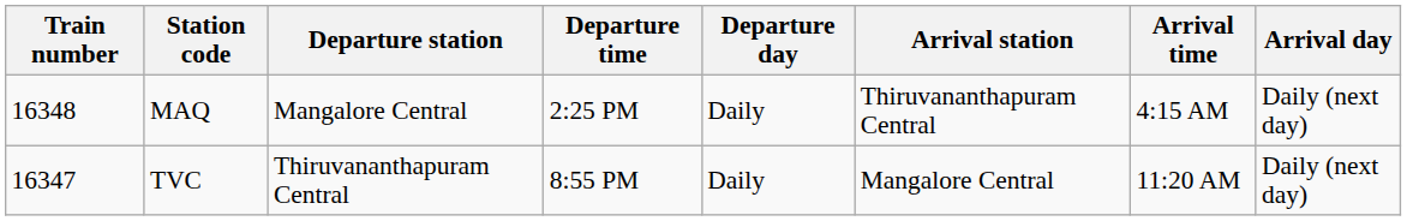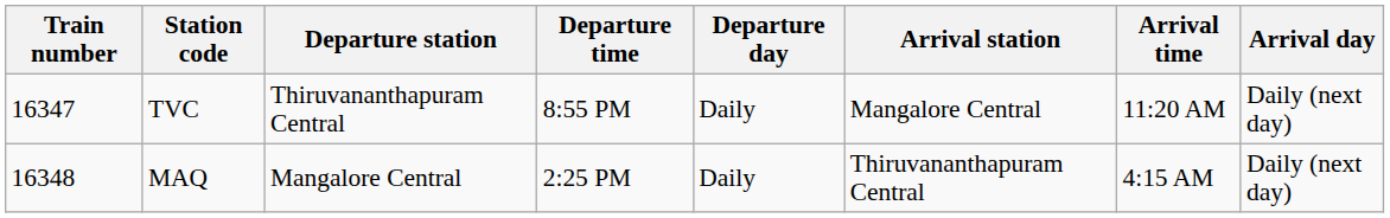rows swapped: MAQ <-> TVC
